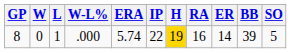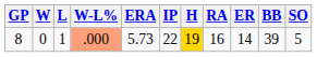8 | W-L%: no background -> lightsalmon background
8 | ERA: 5.74 -> 5.73
